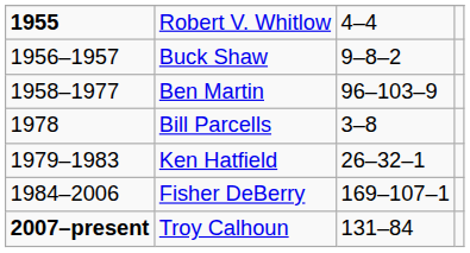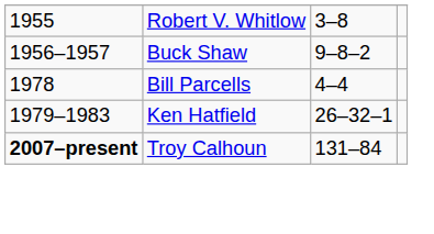Robert V. Whitlow | column 1: bold -> normal
Robert V. Whitlow | column 3: 4–4 -> 3–8
- row: 1958–1977 | Ben Martin | 96–103–9
Bill Parcells | column 3: 3–8 -> 4–4
- row: 1984–2006 | Fisher DeBerry | 169–107–1
